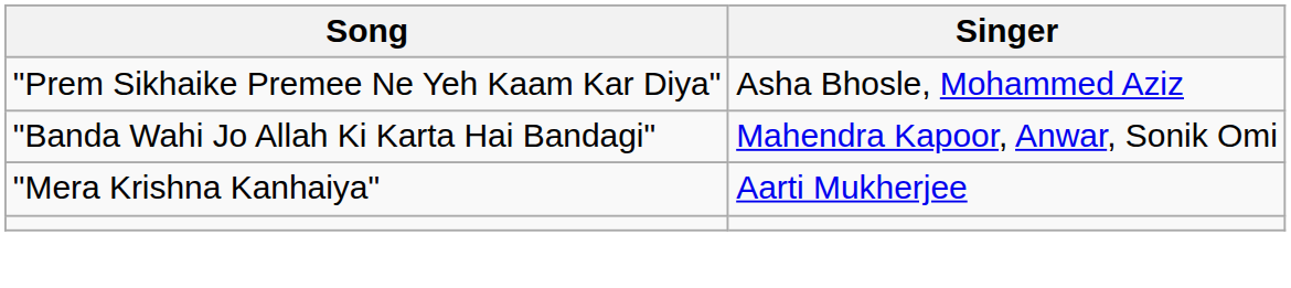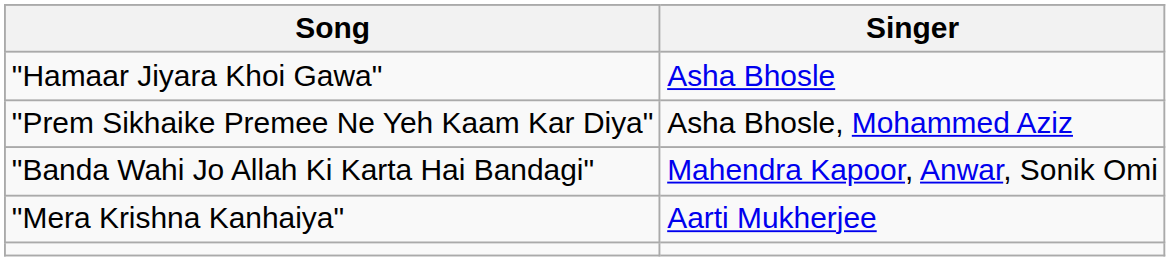+ row: "Hamaar Jiyara Khoi Gawa" | Asha Bhosle
